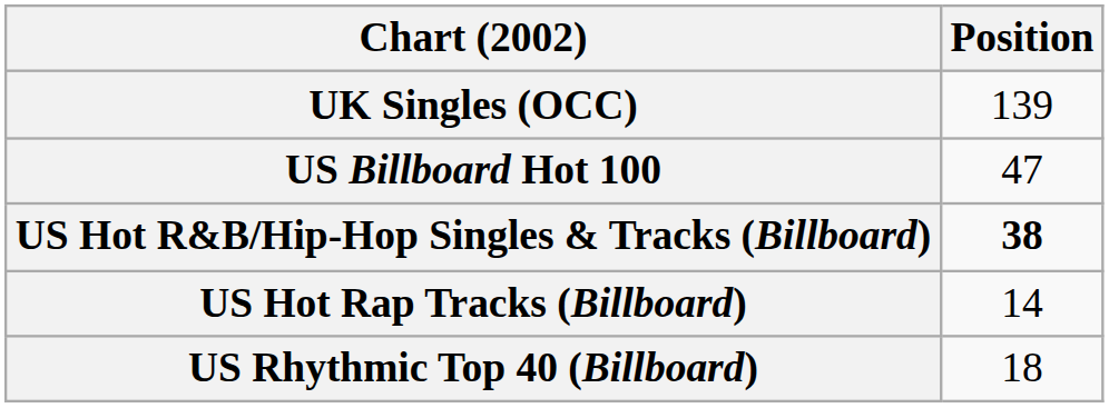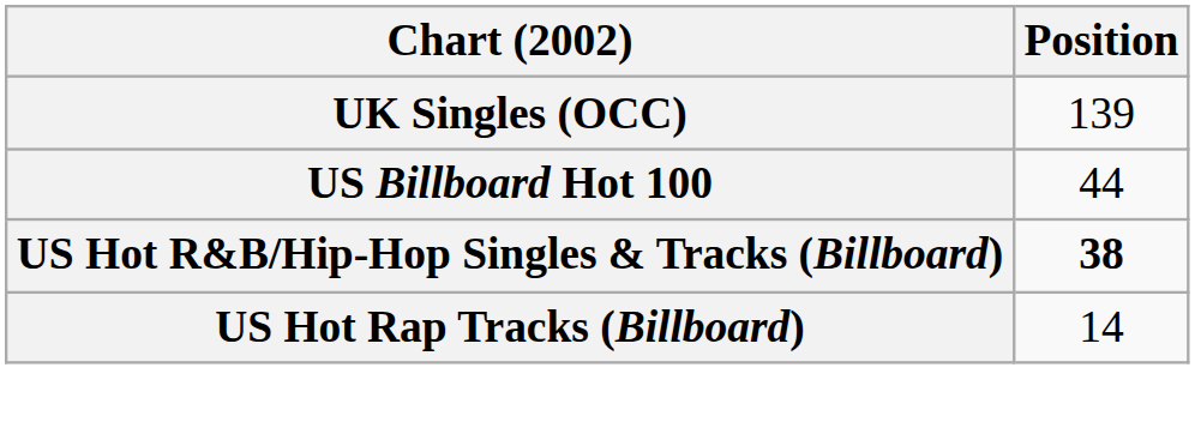US Billboard Hot 100 | Position: 47 -> 44
- row: US Rhythmic Top 40 (Billboard) | 18
